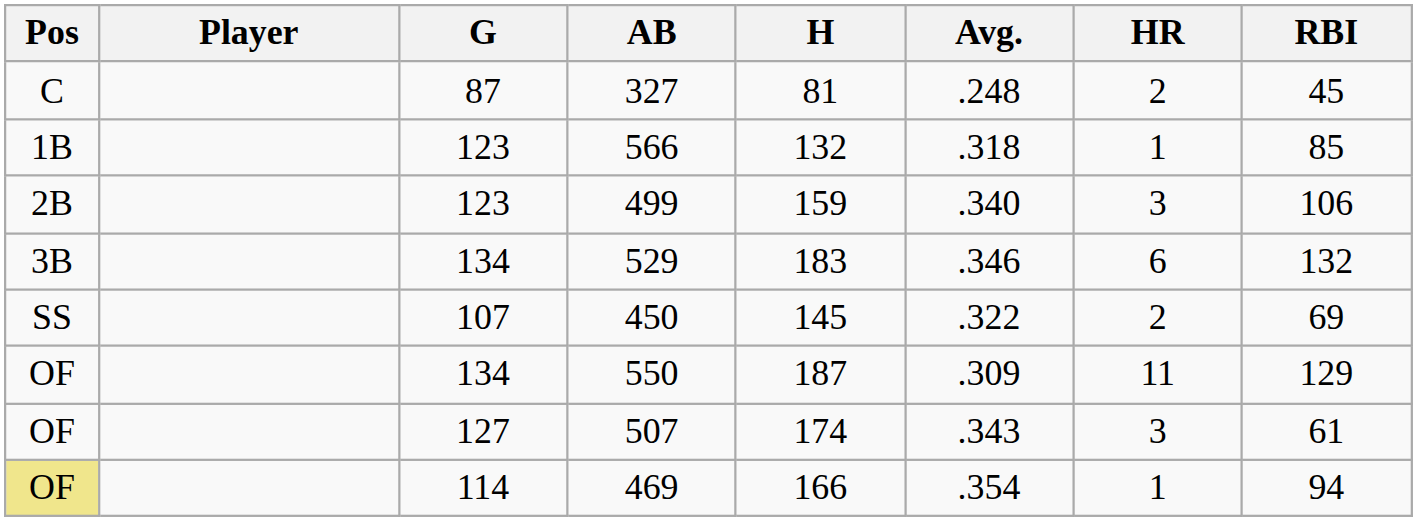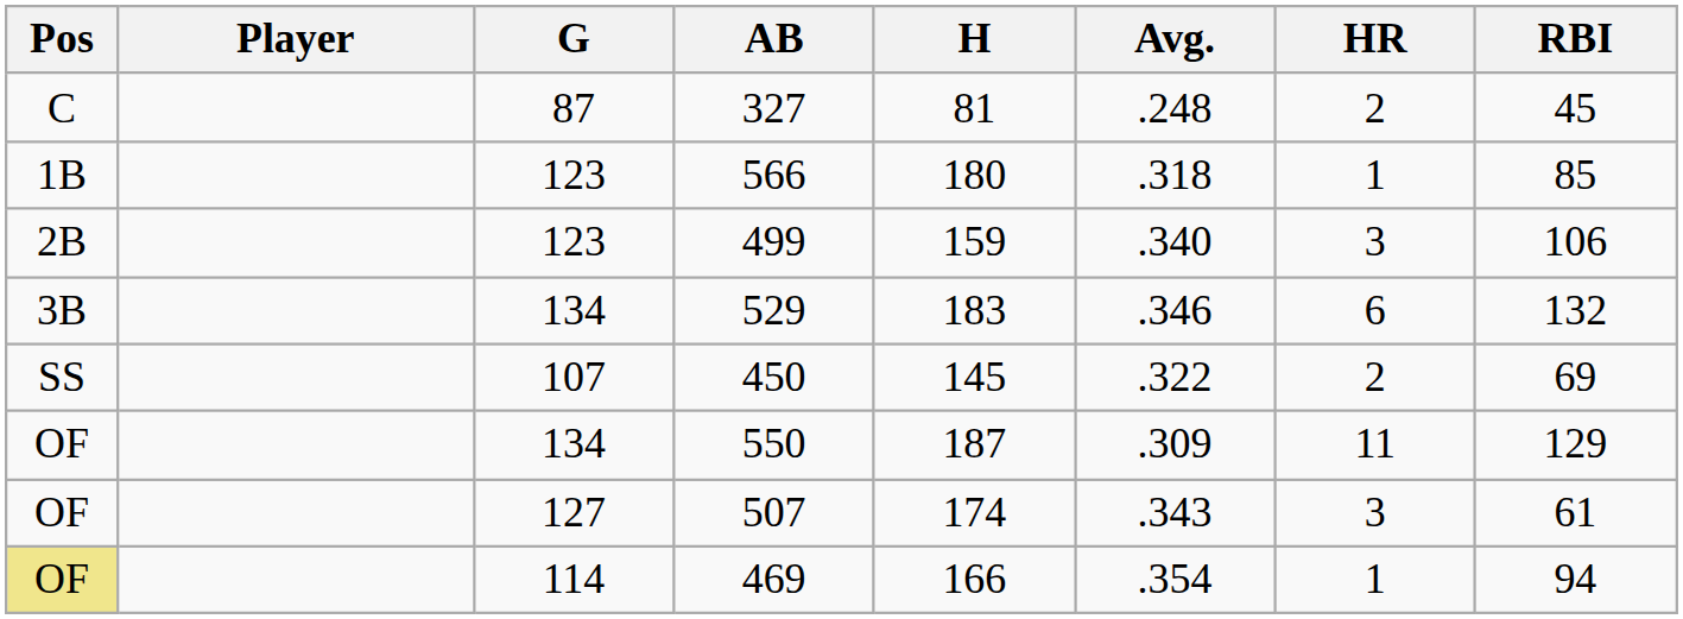566 | H: 132 -> 180
